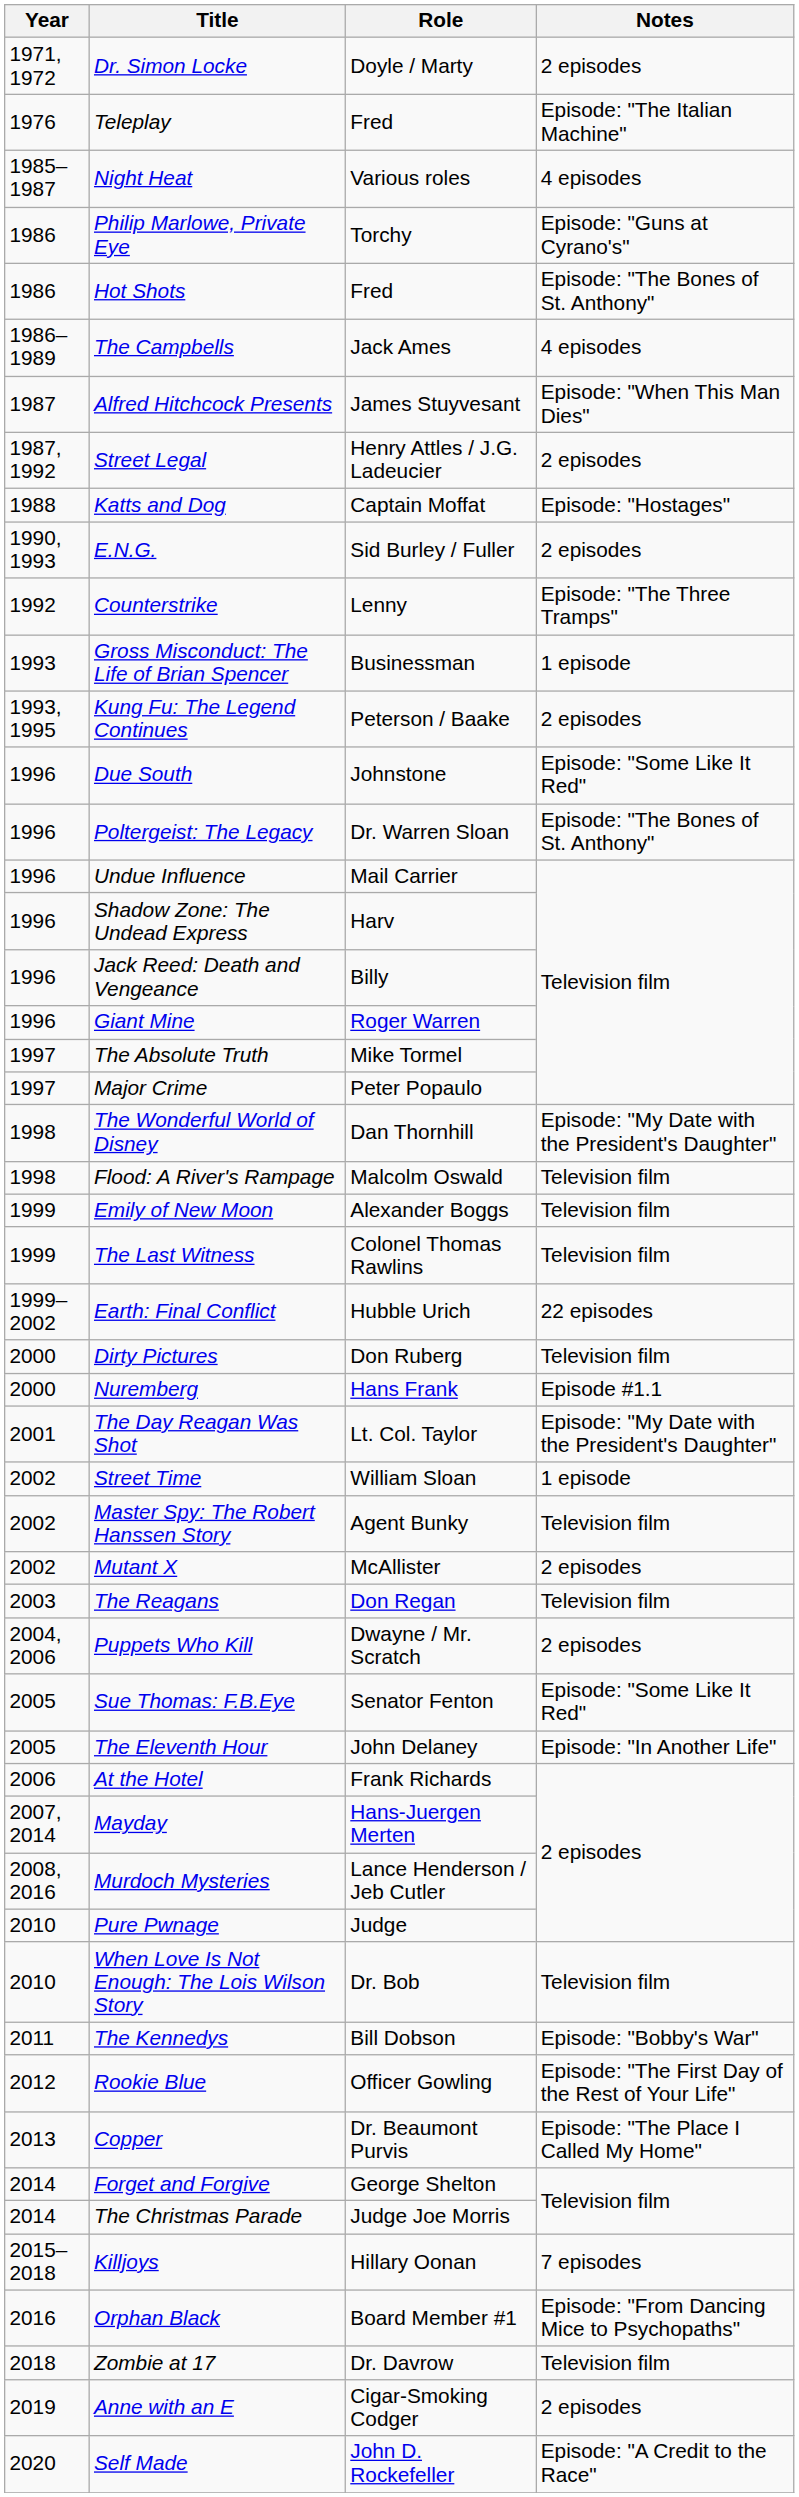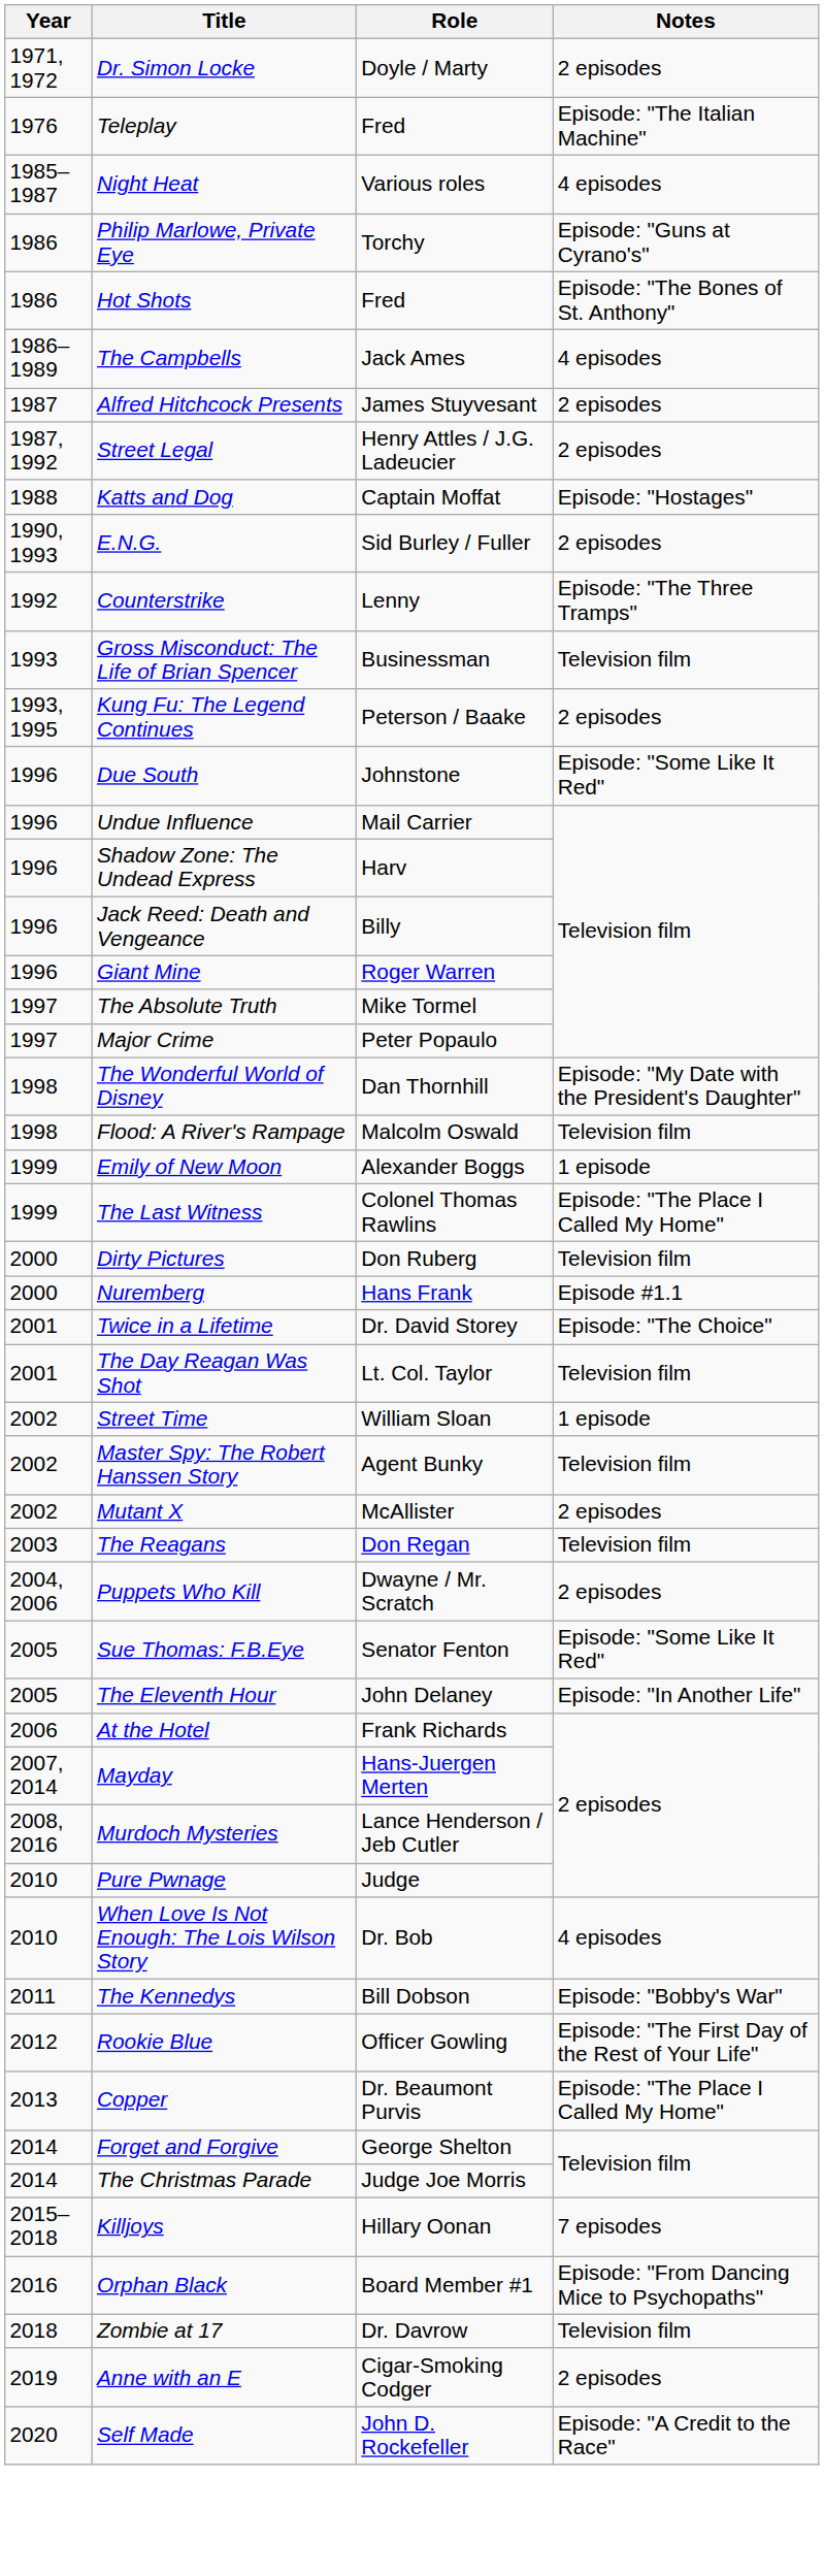Alfred Hitchcock Presents | Notes: Episode: "When This Man Dies" -> 2 episodes
Gross Misconduct: The Life of Brian Spencer | Notes: 1 episode -> Television film
- row: 1996 | Poltergeist: The Legacy | Dr. Warren Sloan | Episode: "The Bones of St. Anthony"
Emily of New Moon | Notes: Television film -> 1 episode
The Last Witness | Notes: Television film -> Episode: "The Place I Called My Home"
- row: 1999–2002 | Earth: Final Conflict | Hubble Urich | 22 episodes
+ row: 2001 | Twice in a Lifetime | Dr. David Storey | Episode: "The Choice"
The Day Reagan Was Shot | Notes: Episode: "My Date with the President's Daughter" -> Television film
When Love Is Not Enough: The Lois Wilson Story | Notes: Television film -> 4 episodes
